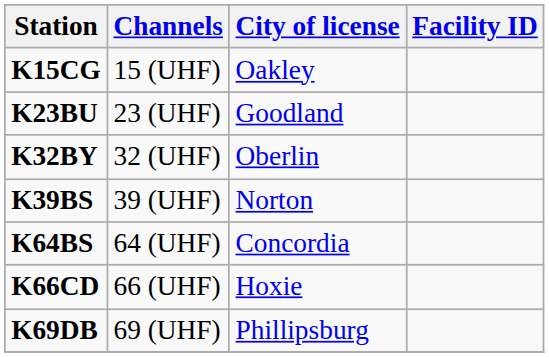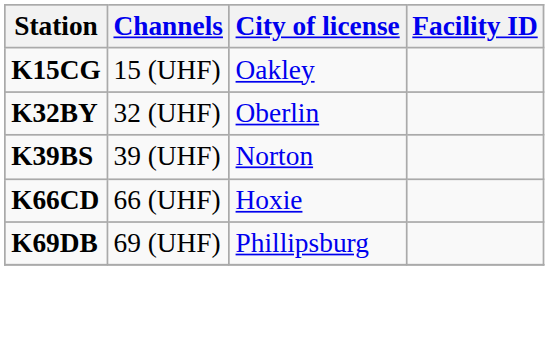- row: K23BU | 23 (UHF) | Goodland
- row: K64BS | 64 (UHF) | Concordia
